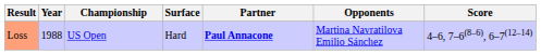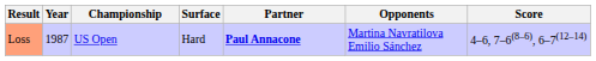Loss | Year: 1988 -> 1987
